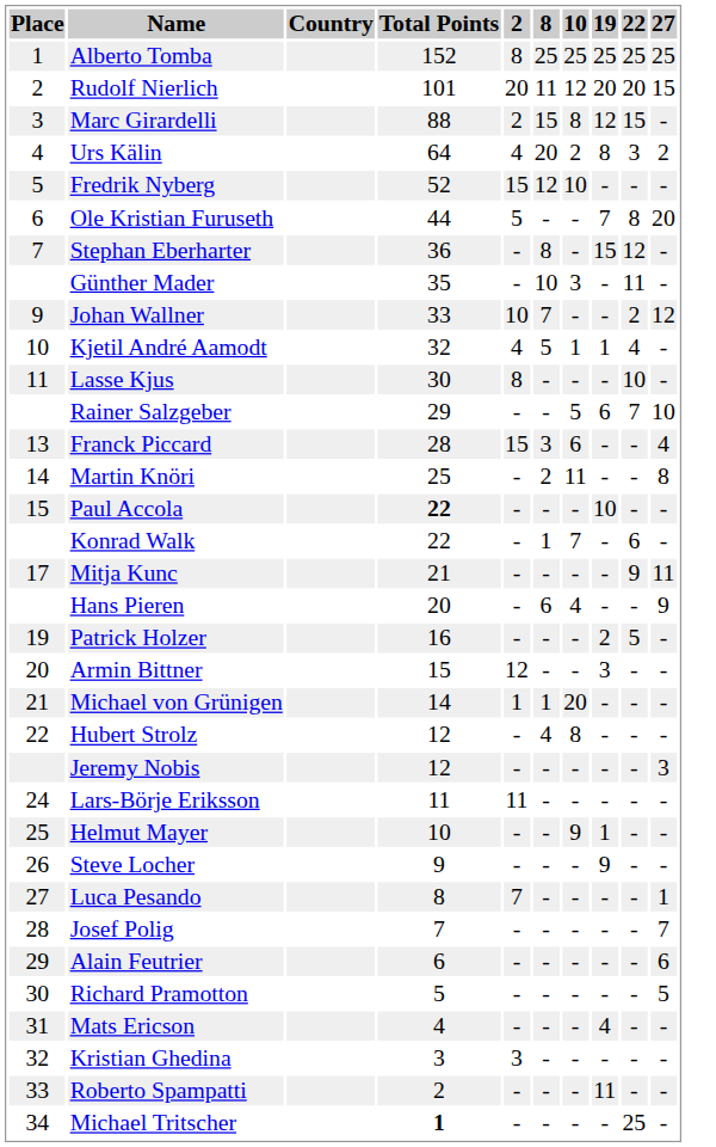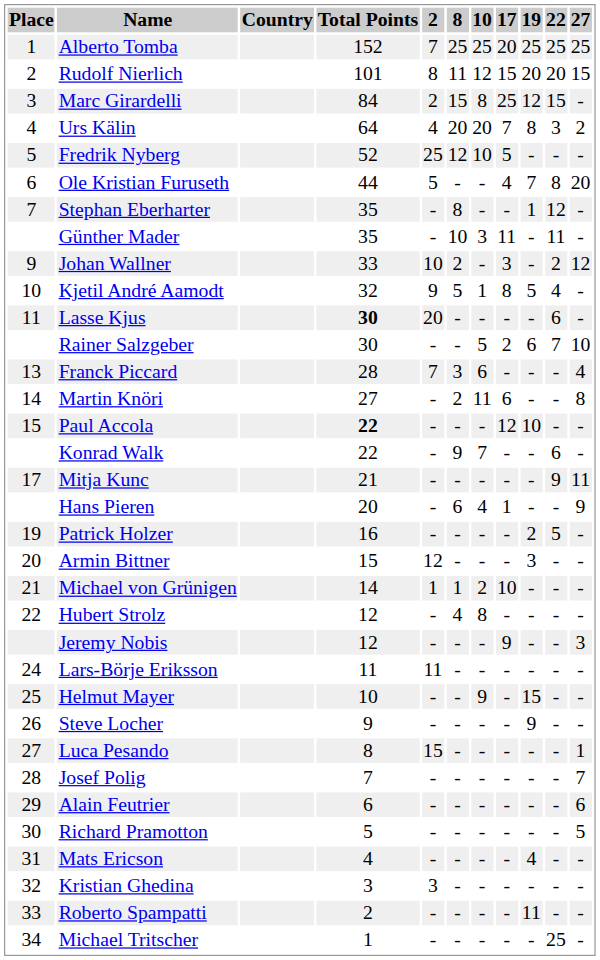+ column: 17 | 20 | 15 | 25 | 7 | 5 | 4 | - | 11 | 3 | 8 | - | 2 | - | 6 | 12 | - | - | 1 | - | - | 10 | - | 9 | - | - | - | - | - | - | - | - | - | - | -
Alberto Tomba | 2: 8 -> 7
Rudolf Nierlich | 2: 20 -> 8
Marc Girardelli | Total Points: 88 -> 84
Urs Kälin | 10: 2 -> 20
Fredrik Nyberg | 2: 15 -> 25
Stephan Eberharter | Total Points: 36 -> 35
Stephan Eberharter | 19: 15 -> 1
Johan Wallner | 8: 7 -> 2
Kjetil André Aamodt | 2: 4 -> 9
Kjetil André Aamodt | 19: 1 -> 5
Lasse Kjus | Total Points: normal -> bold
Lasse Kjus | 2: 8 -> 20
Lasse Kjus | 22: 10 -> 6
Rainer Salzgeber | Total Points: 29 -> 30
Franck Piccard | 2: 15 -> 7
Martin Knöri | Total Points: 25 -> 27
Konrad Walk | 8: 1 -> 9
Michael von Grünigen | 10: 20 -> 2
Helmut Mayer | 19: 1 -> 15
Luca Pesando | 2: 7 -> 15
Michael Tritscher | Total Points: bold -> normal
